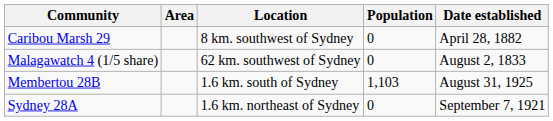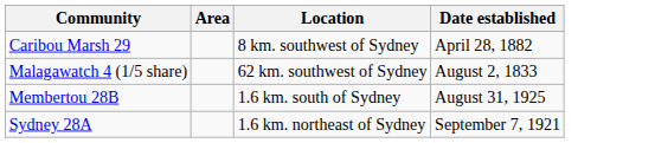- column: Population | 0 | 0 | 1,103 | 0
